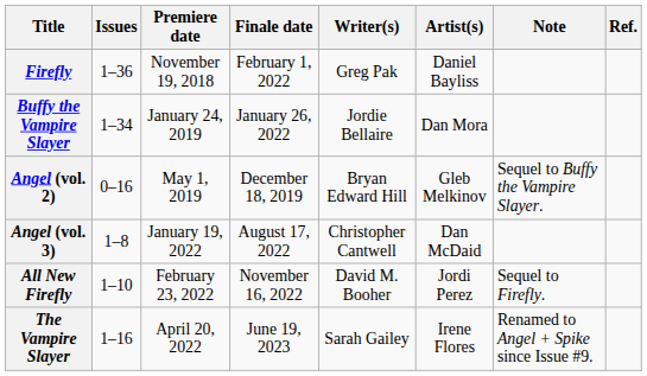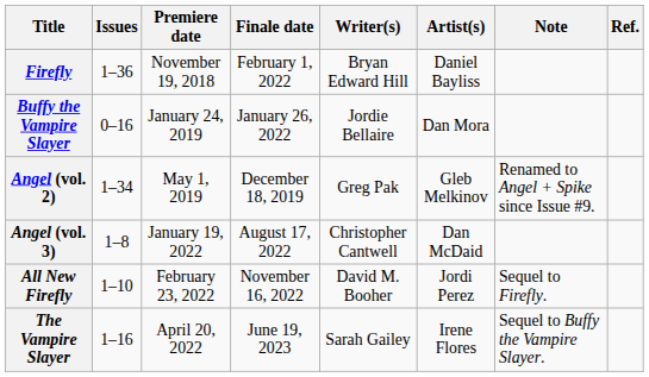Firefly | Writer(s): Greg Pak -> Bryan Edward Hill
Buffy the Vampire Slayer | Issues: 1–34 -> 0–16
Angel (vol. 2) | Issues: 0–16 -> 1–34
Angel (vol. 2) | Writer(s): Bryan Edward Hill -> Greg Pak
Angel (vol. 2) | Note: Sequel to Buffy the Vampire Slayer. -> Renamed to Angel + Spike since Issue #9.
The Vampire Slayer | Note: Renamed to Angel + Spike since Issue #9. -> Sequel to Buffy the Vampire Slayer.
